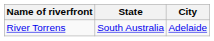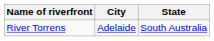columns swapped: City <-> State
